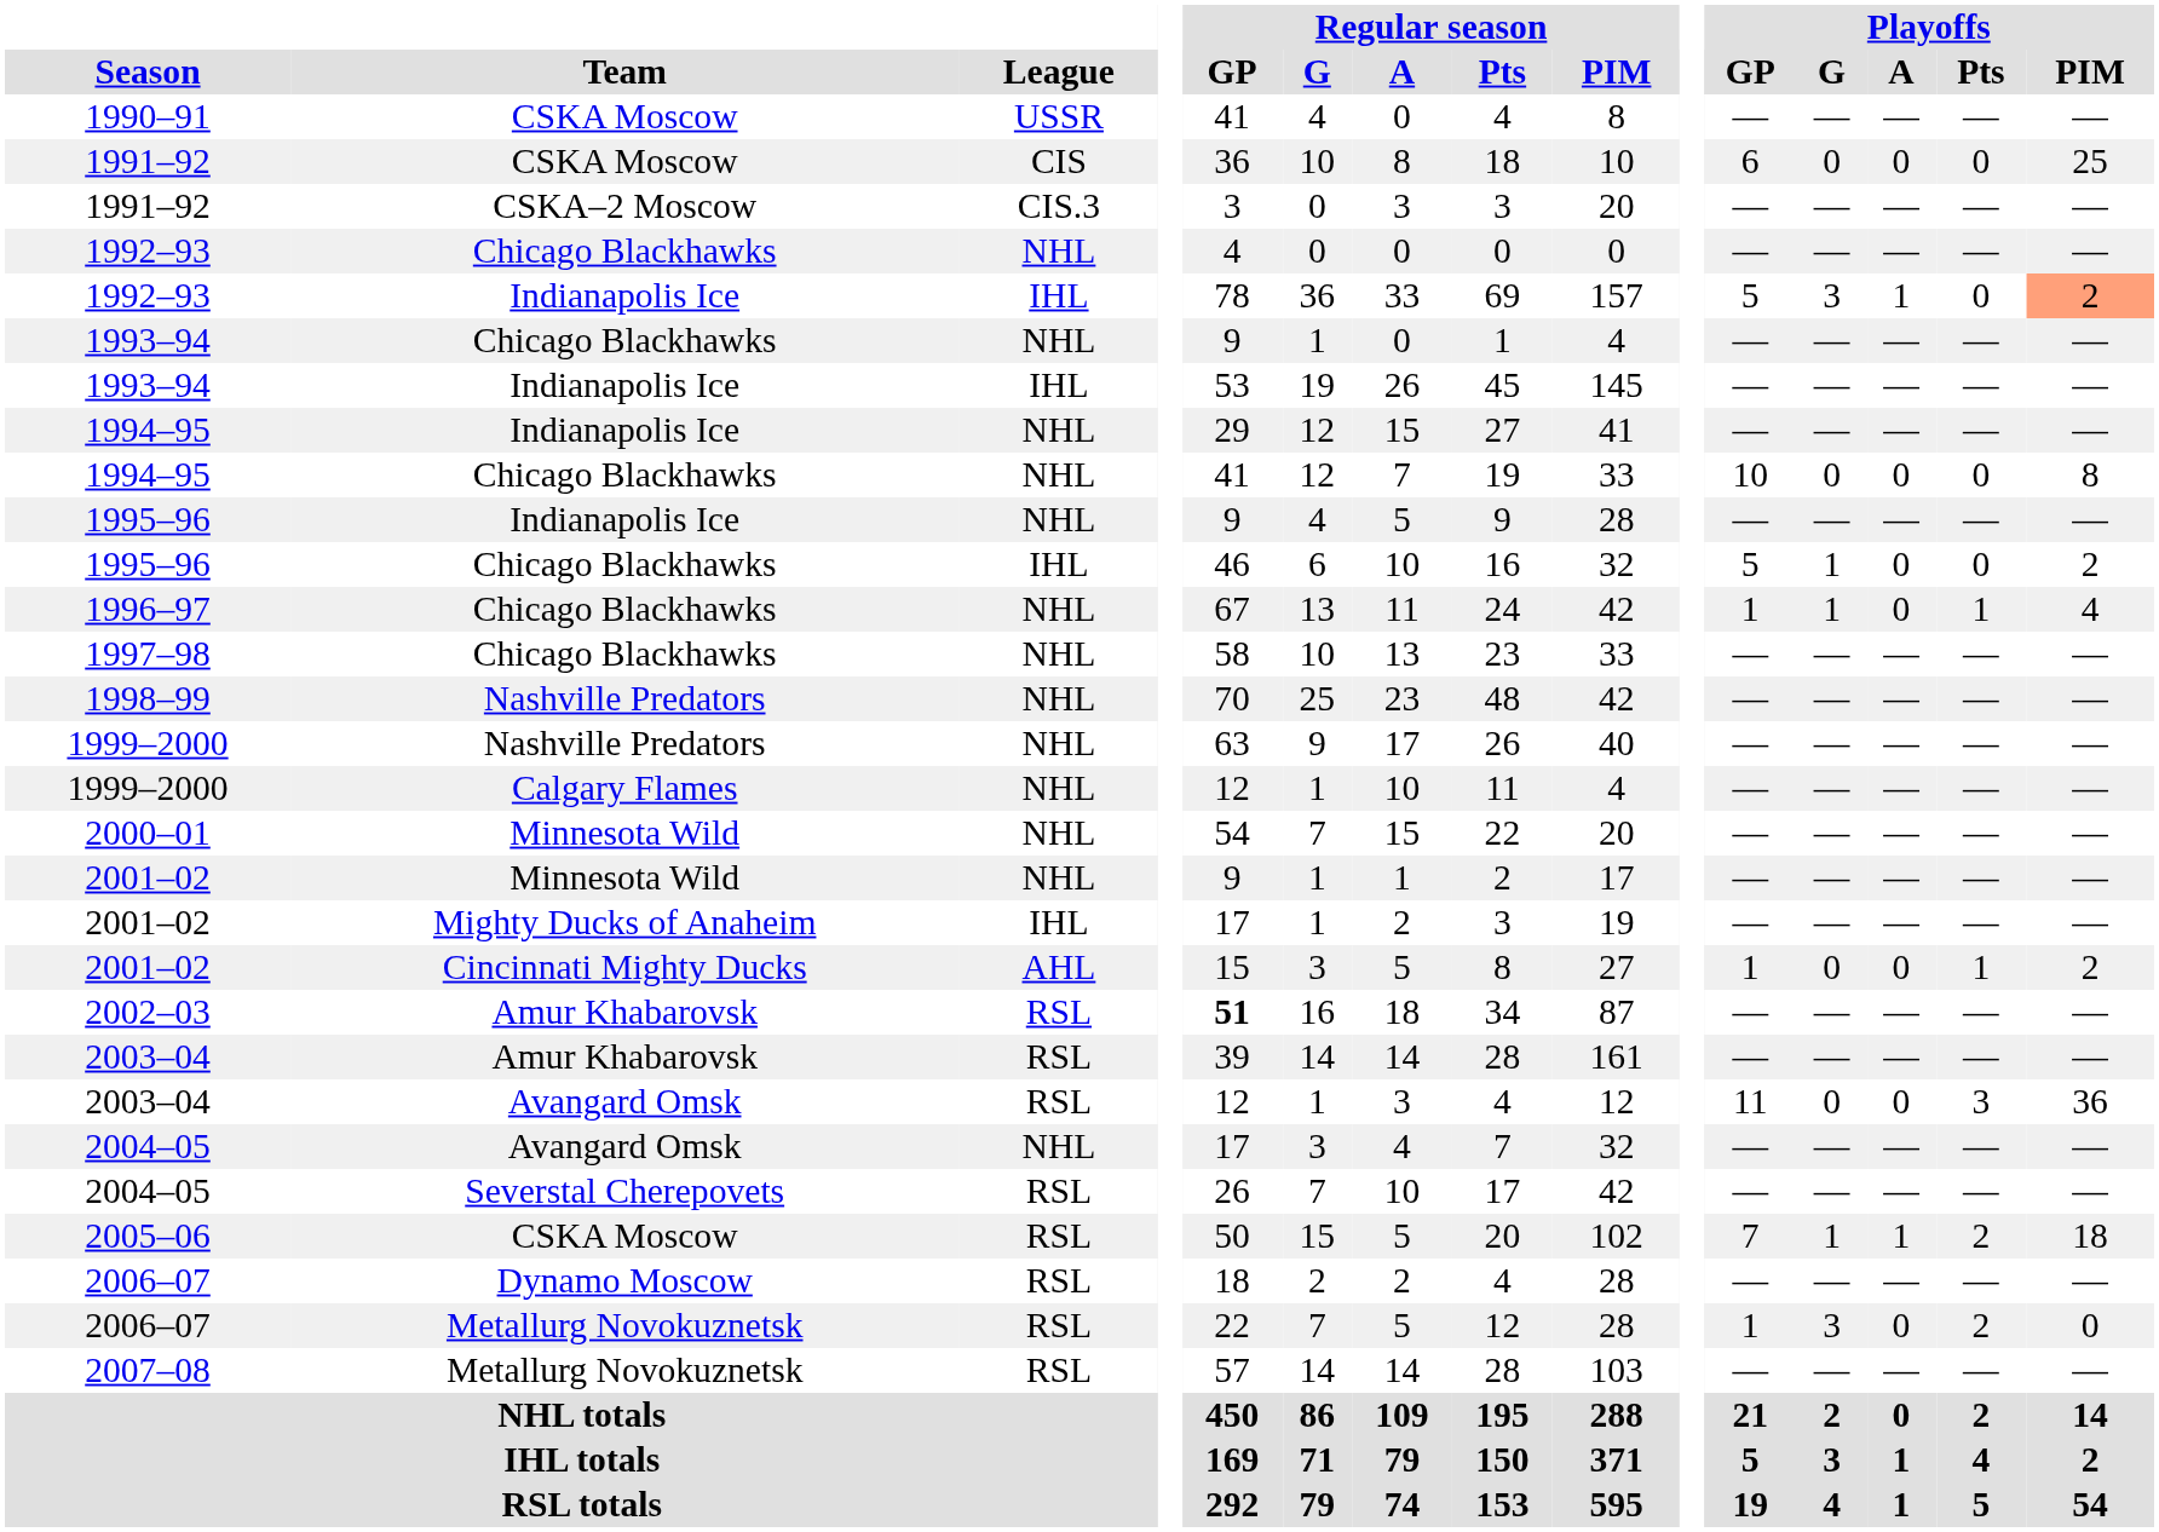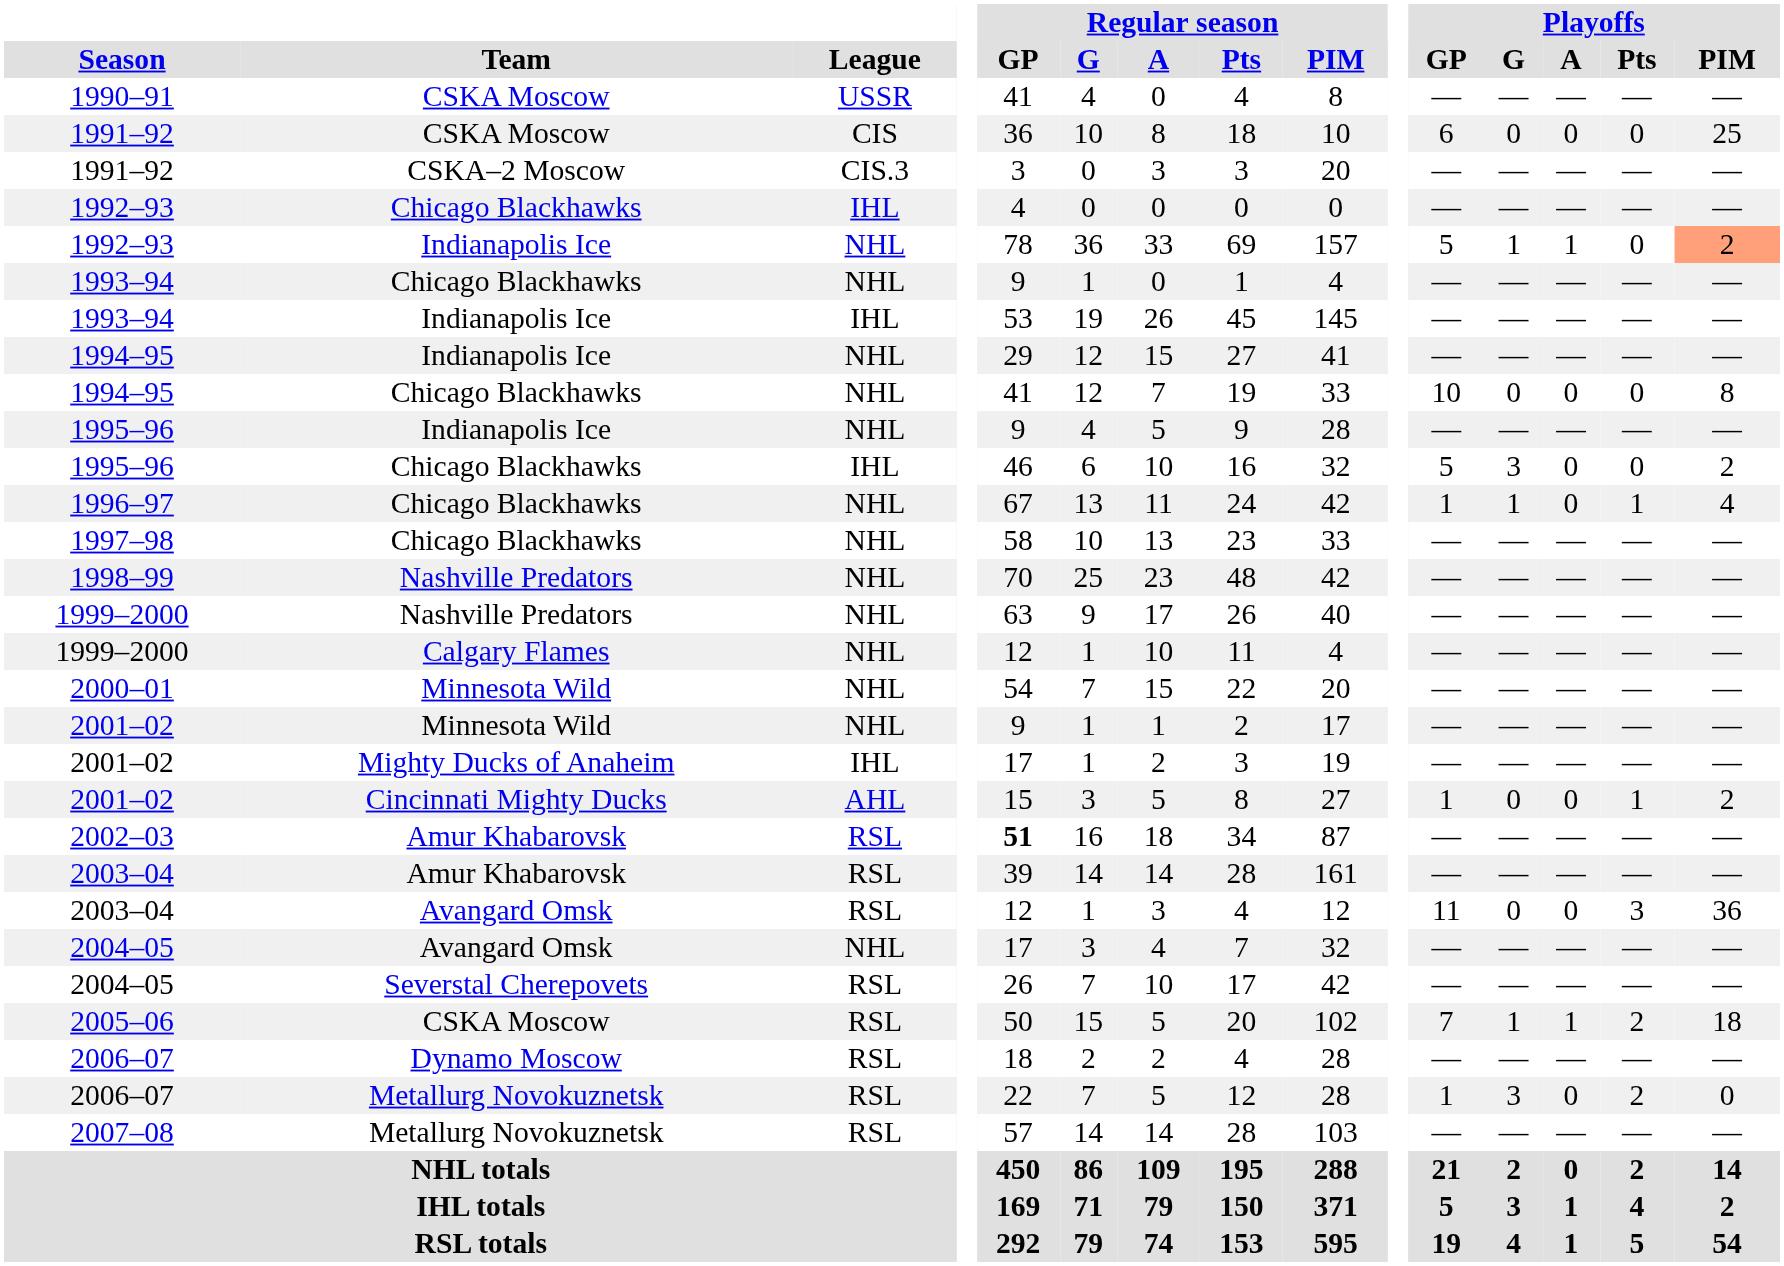1992–93 / Chicago Blackhawks | League: NHL -> IHL
1992–93 / Indianapolis Ice | League: IHL -> NHL
1992–93 / Indianapolis Ice | Playoffs / G: 3 -> 1
1995–96 / Chicago Blackhawks | Playoffs / G: 1 -> 3
